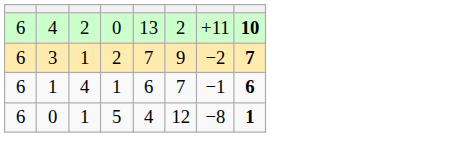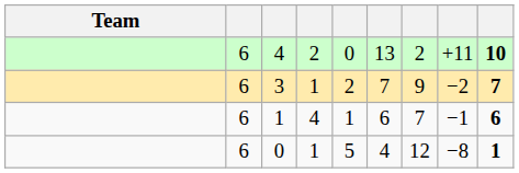+ column: Team
